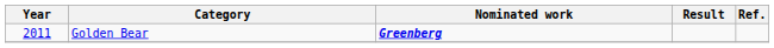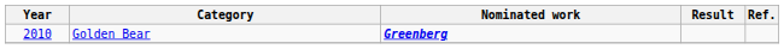Golden Bear | Year: 2011 -> 2010
